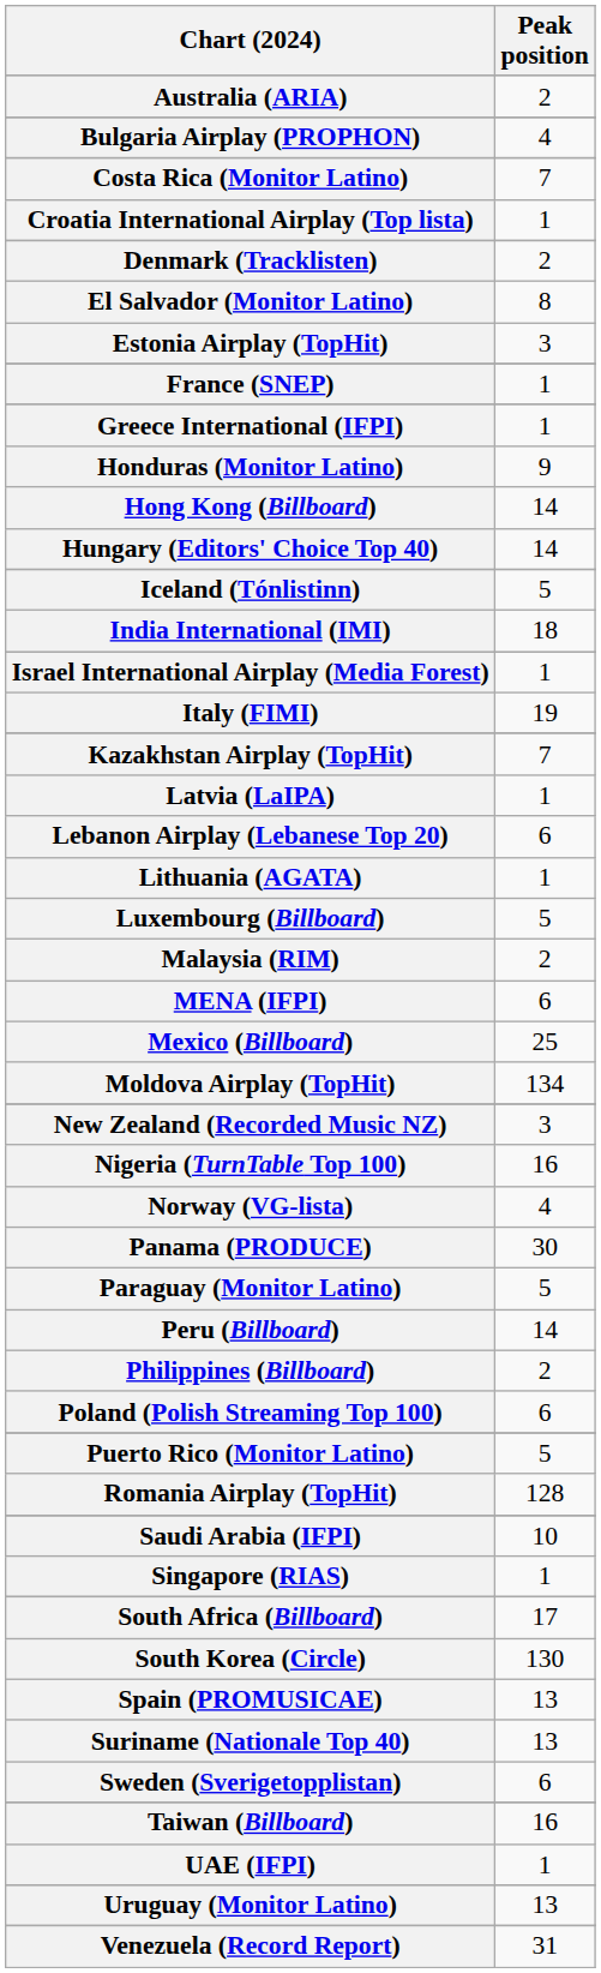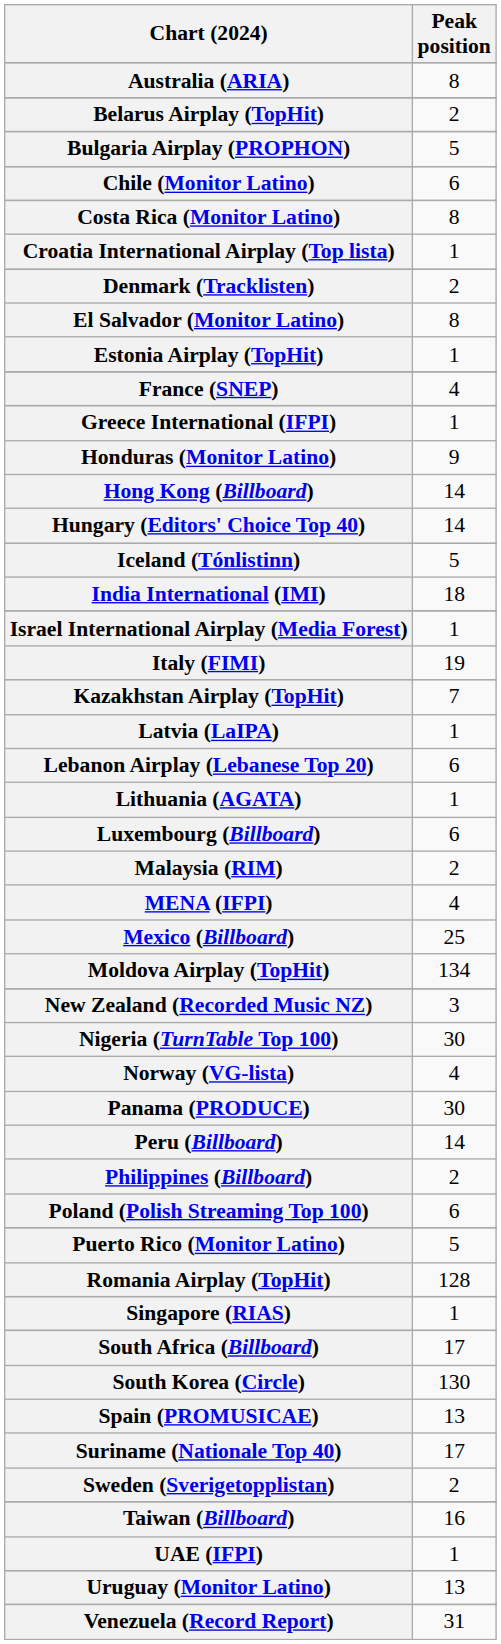Australia (ARIA) | Peak position: 2 -> 8
+ row: Belarus Airplay (TopHit) | 2
Bulgaria Airplay (PROPHON) | Peak position: 4 -> 5
+ row: Chile (Monitor Latino) | 6
Costa Rica (Monitor Latino) | Peak position: 7 -> 8
Estonia Airplay (TopHit) | Peak position: 3 -> 1
France (SNEP) | Peak position: 1 -> 4
Luxembourg (Billboard) | Peak position: 5 -> 6
MENA (IFPI) | Peak position: 6 -> 4
Nigeria (TurnTable Top 100) | Peak position: 16 -> 30
- row: Paraguay (Monitor Latino) | 5
- row: Saudi Arabia (IFPI) | 10
Suriname (Nationale Top 40) | Peak position: 13 -> 17
Sweden (Sverigetopplistan) | Peak position: 6 -> 2
